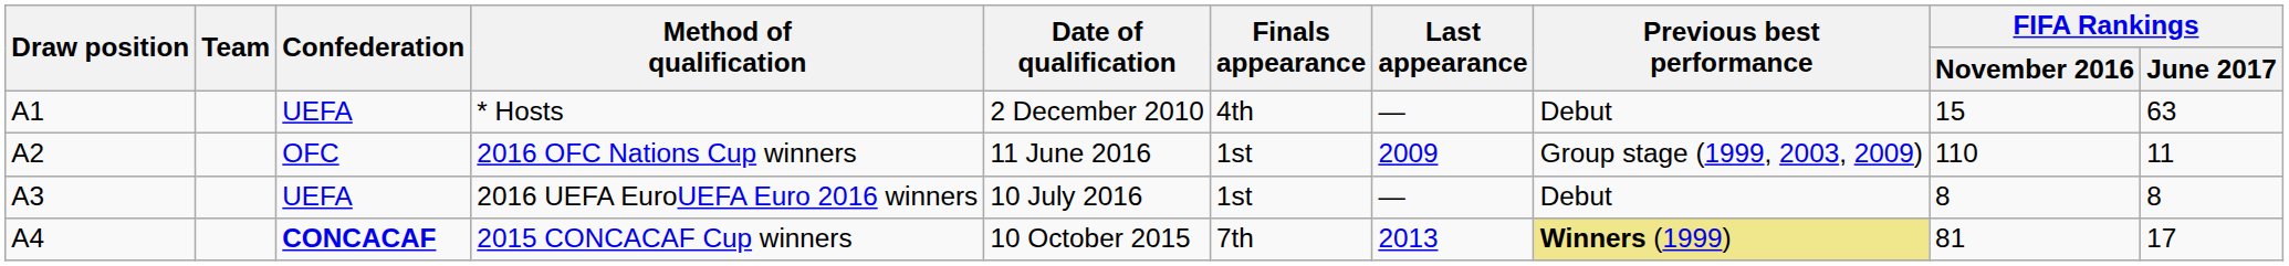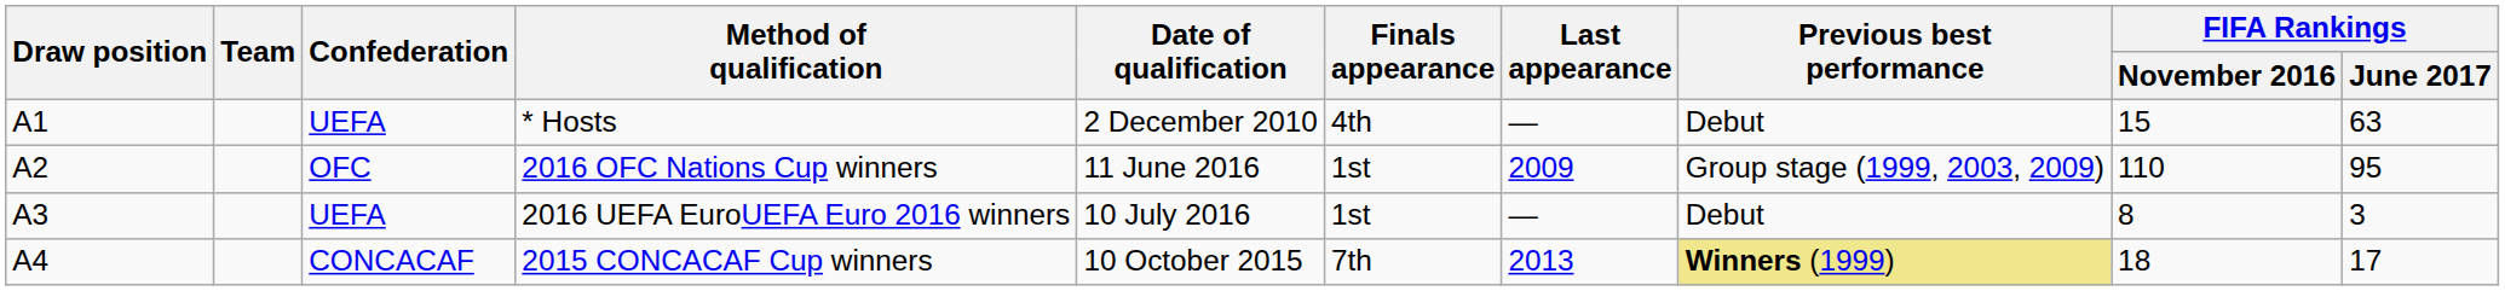2016 OFC Nations Cup winners | FIFA Rankings / June 2017: 11 -> 95
2016 UEFA EuroUEFA Euro 2016 winners | FIFA Rankings / June 2017: 8 -> 3
2015 CONCACAF Cup winners | Confederation: bold -> normal
2015 CONCACAF Cup winners | FIFA Rankings / November 2016: 81 -> 18
